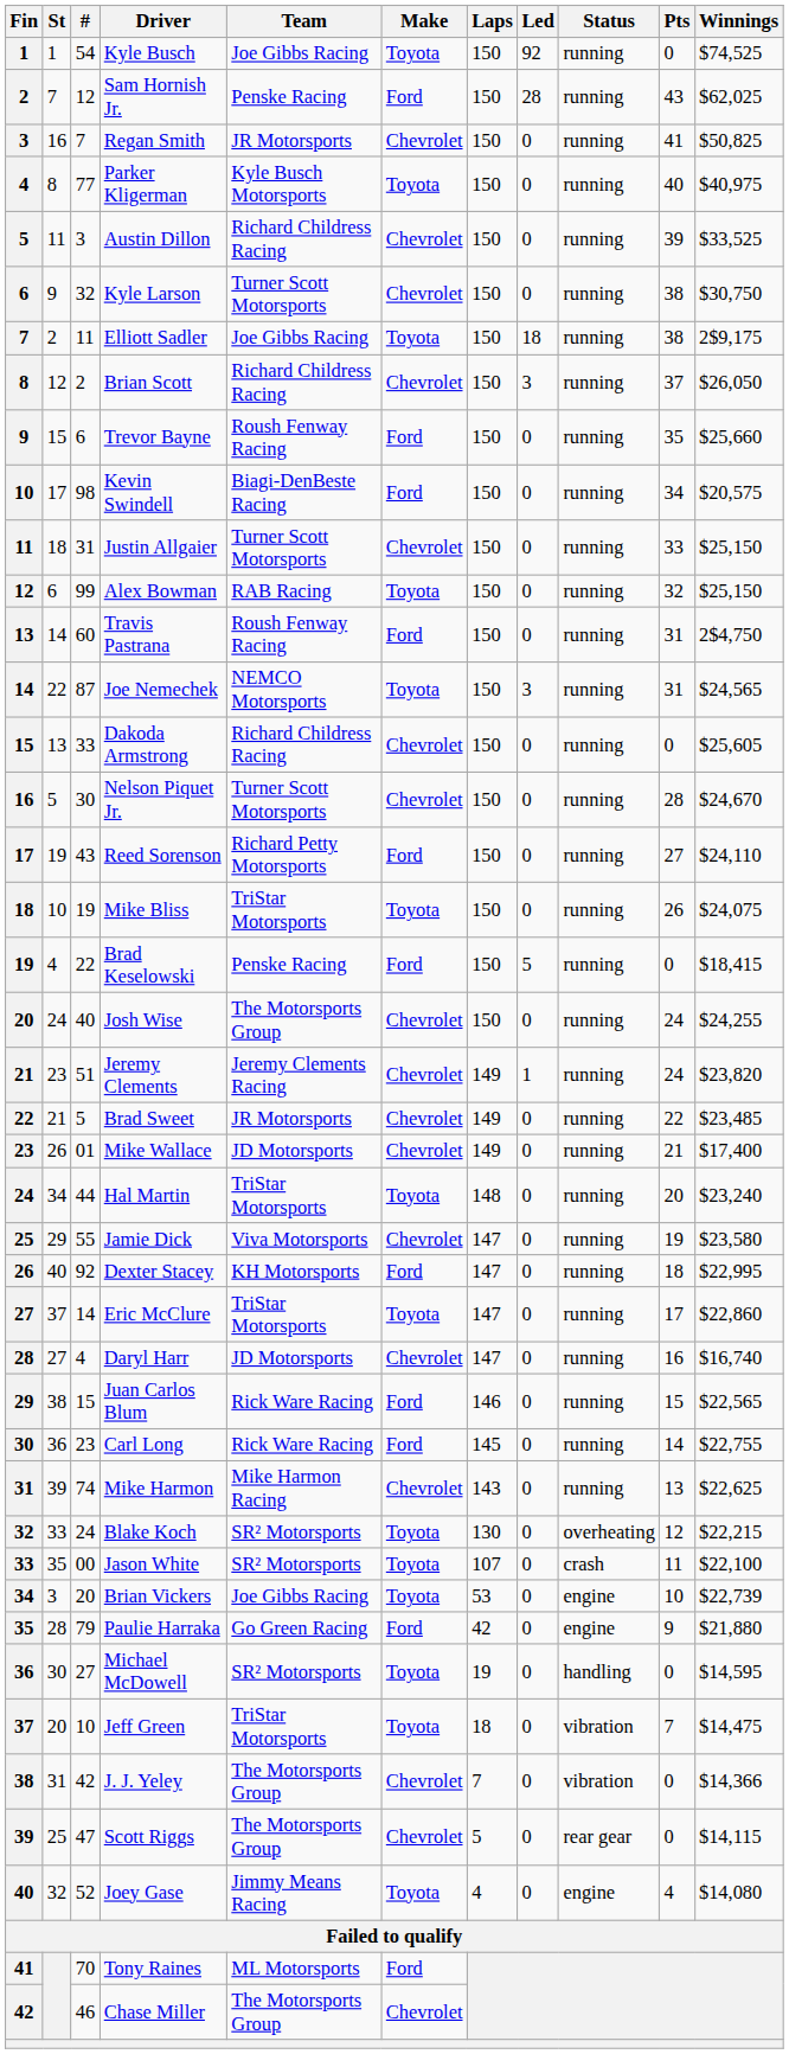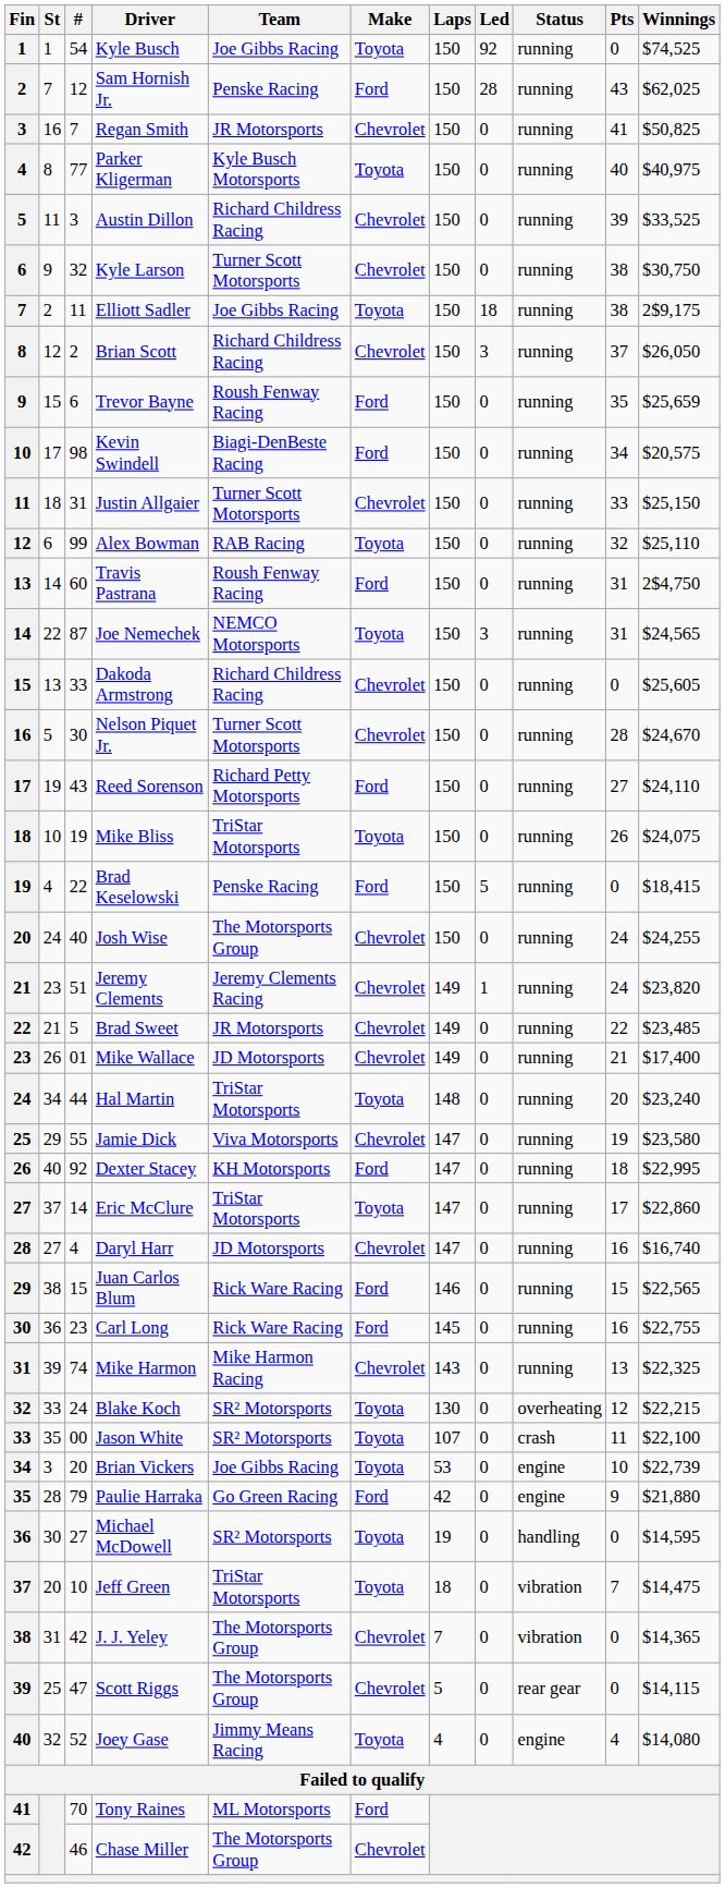Trevor Bayne | Winnings: $25,660 -> $25,659
Alex Bowman | Winnings: $25,150 -> $25,110
Carl Long | Pts: 14 -> 16
Mike Harmon | Winnings: $22,625 -> $22,325
J. J. Yeley | Winnings: $14,366 -> $14,365
